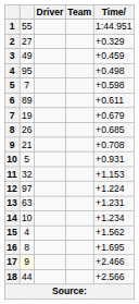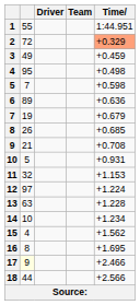2 | column 2: 27 -> 72
2 | Time: no background -> lightsalmon background
6 | Time: +0.611 -> +0.636
13 | Time: +1.231 -> +1.228
